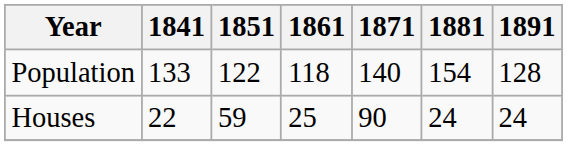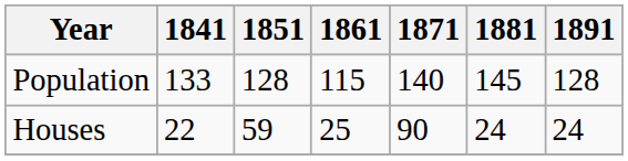Population | 1851: 122 -> 128
Population | 1861: 118 -> 115
Population | 1881: 154 -> 145
